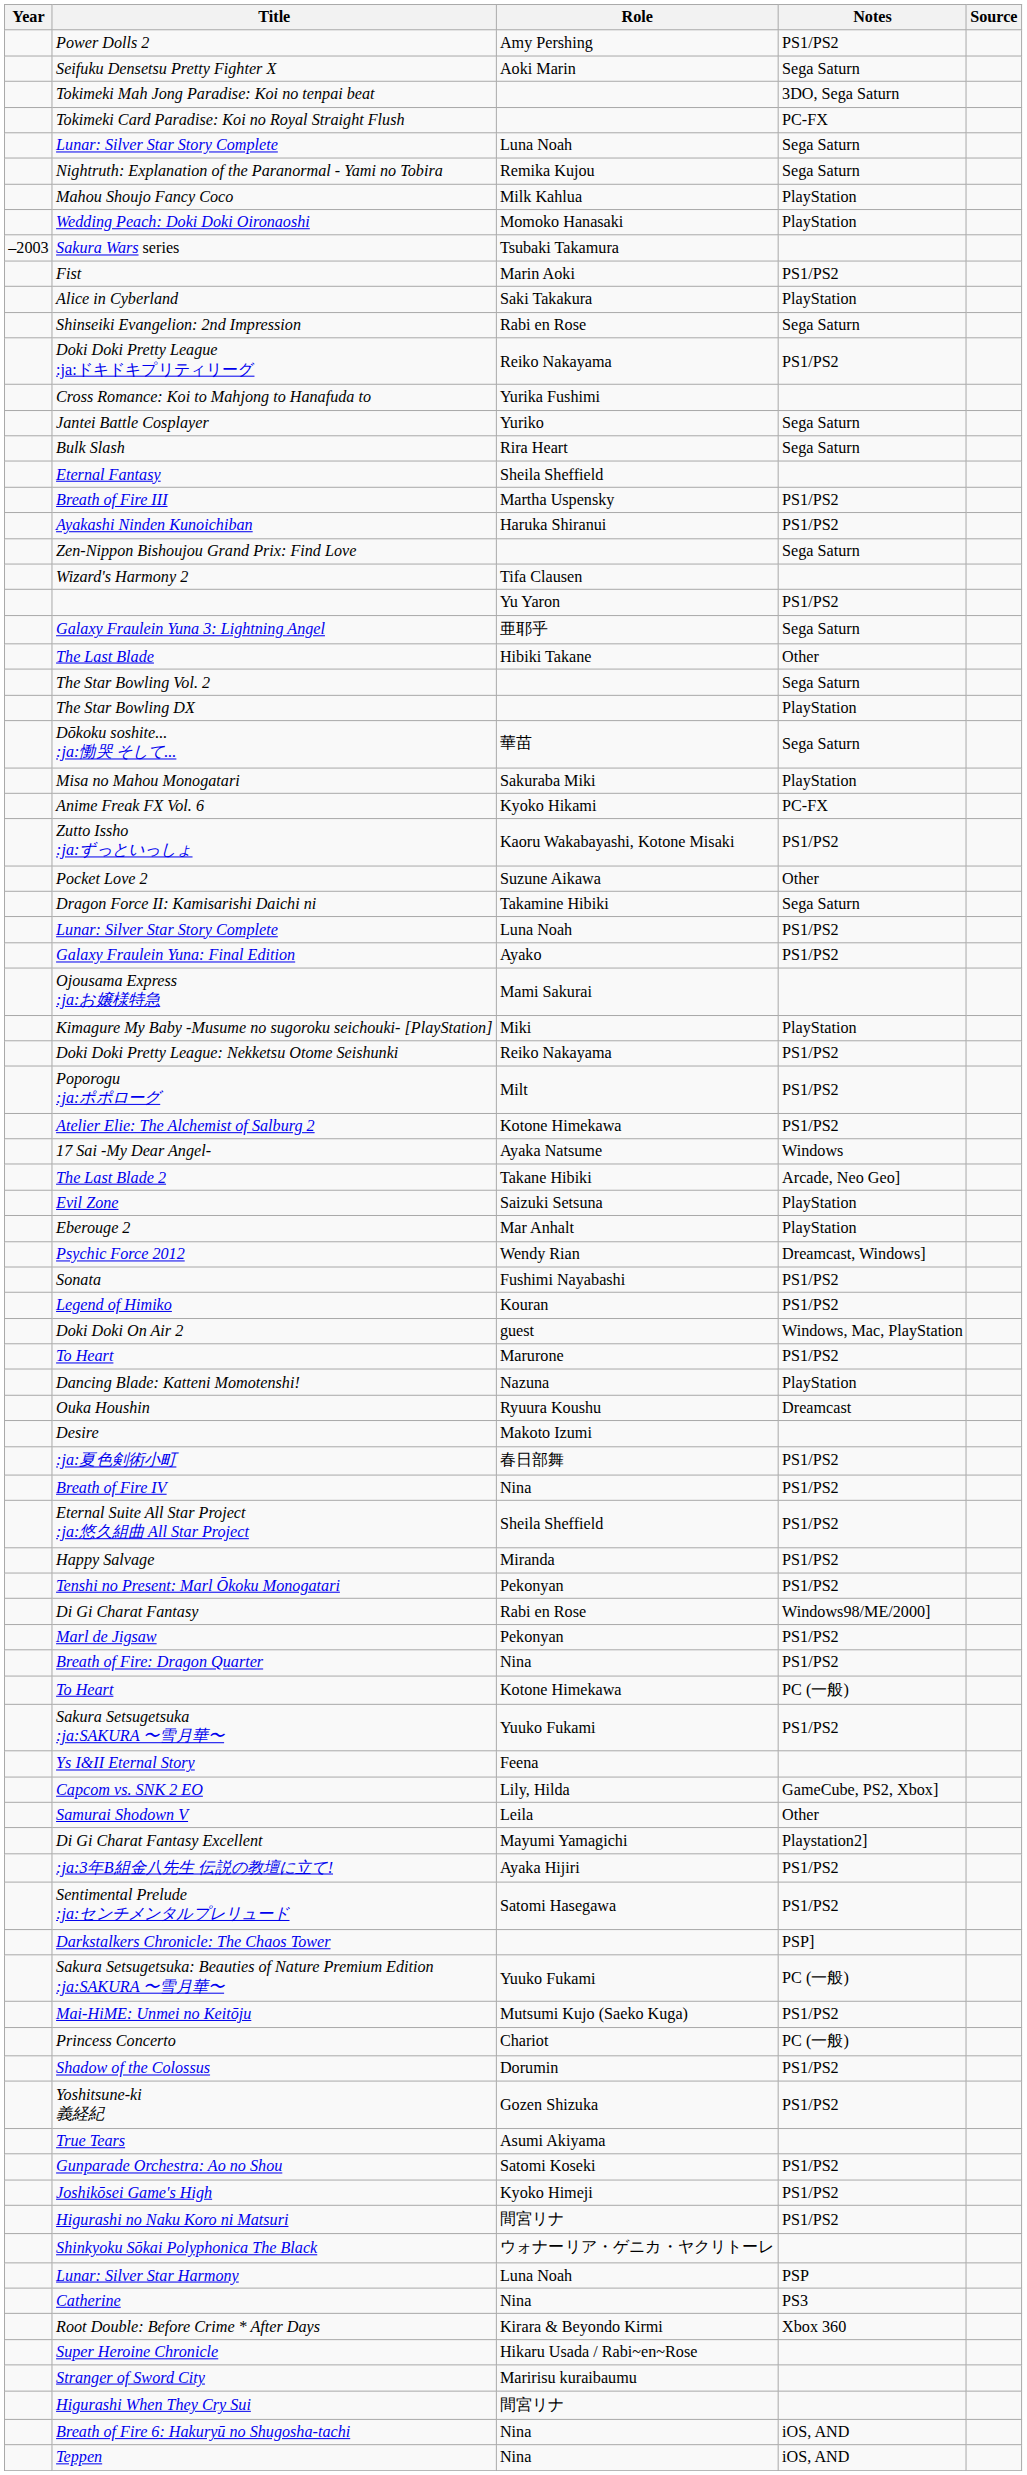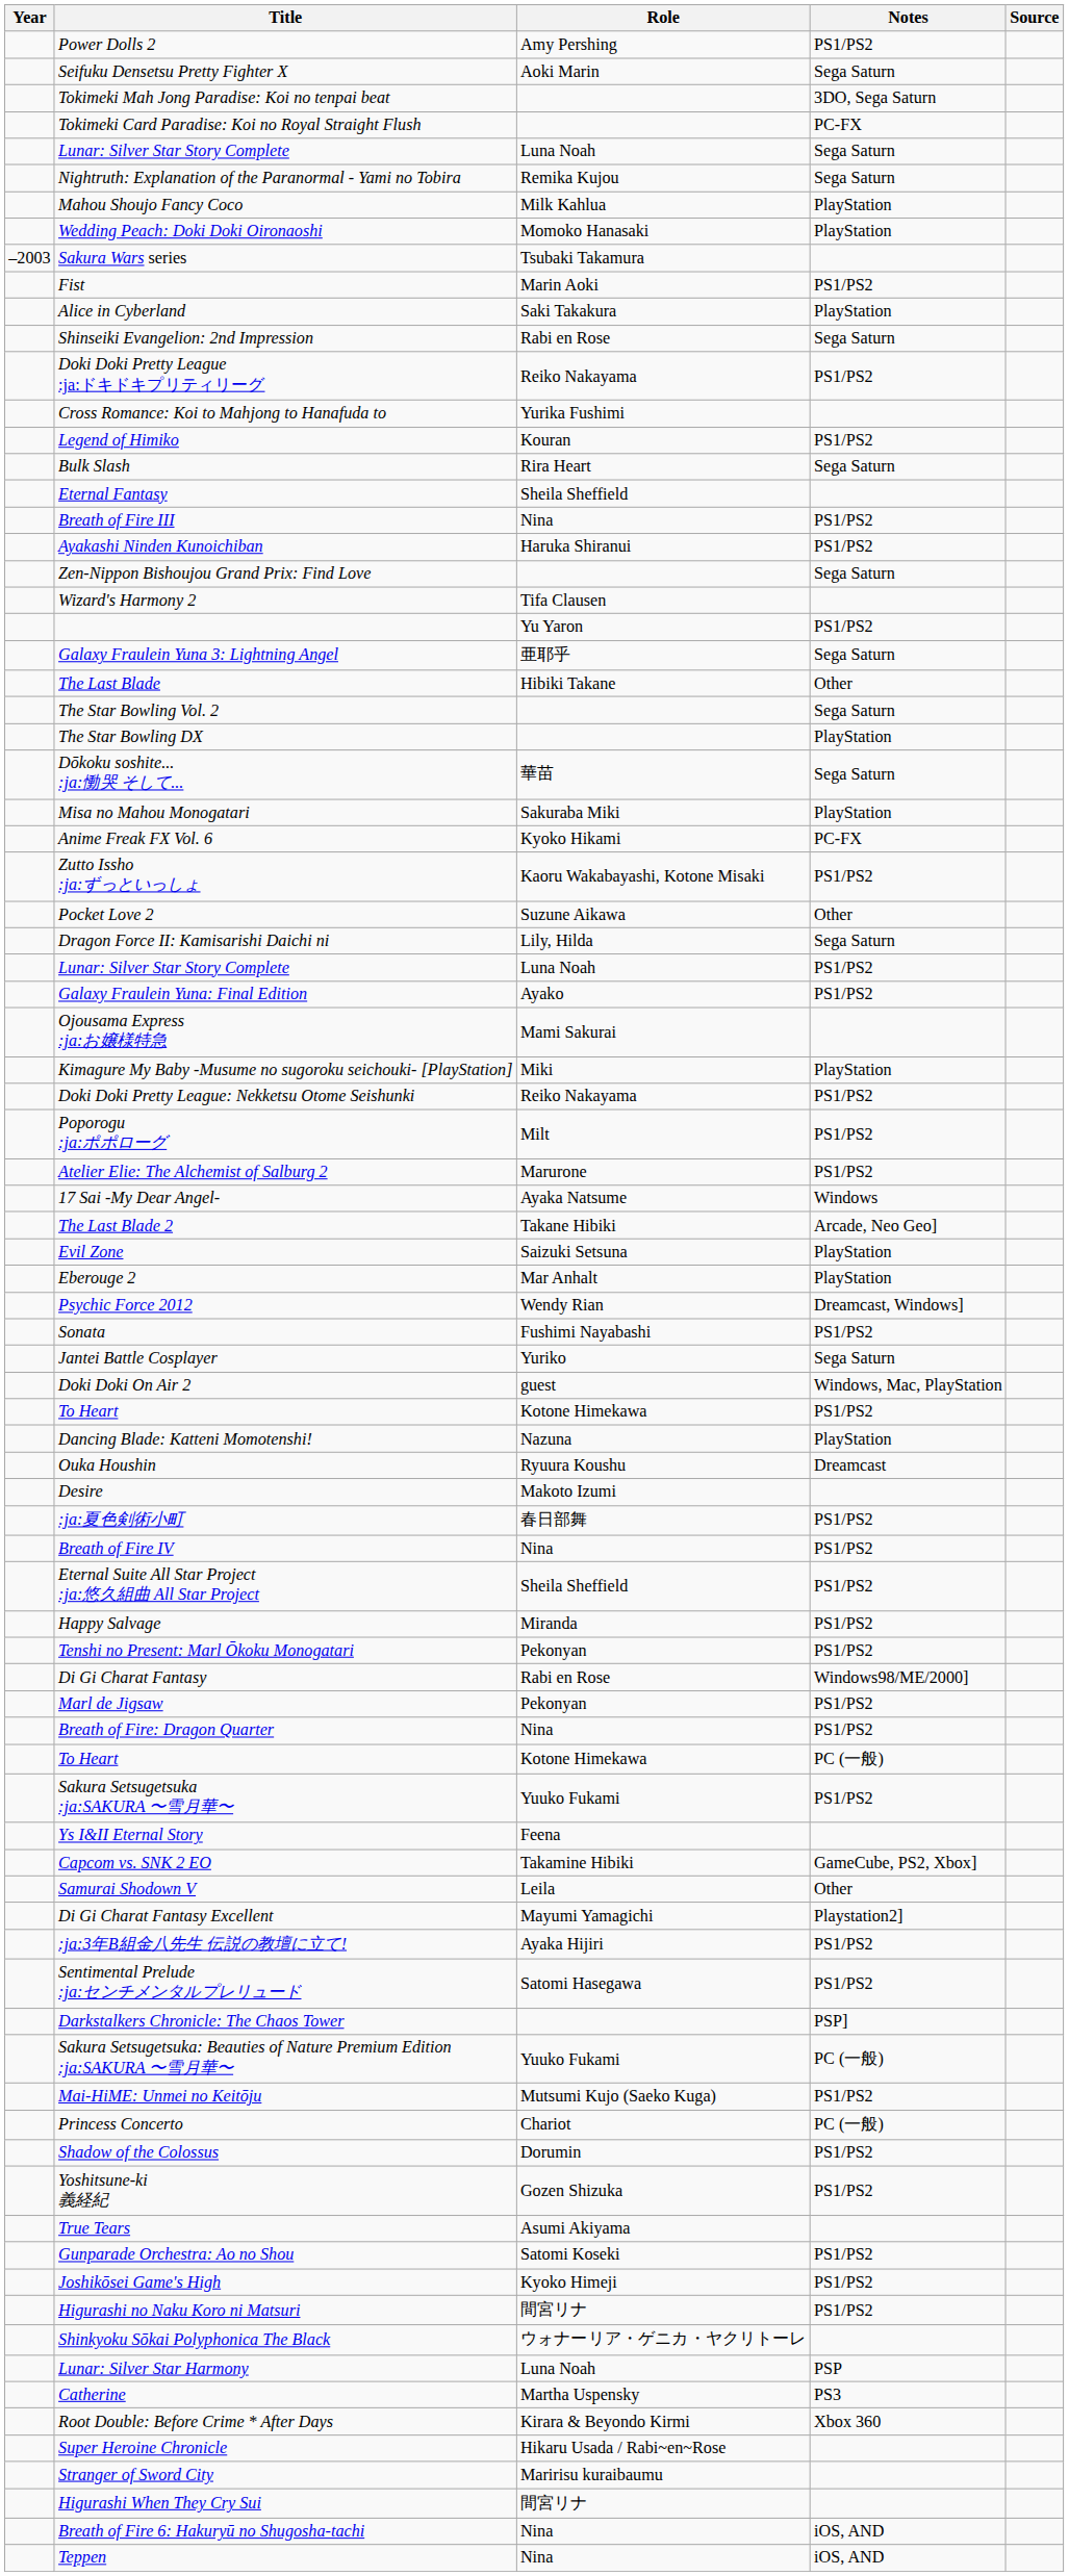rows swapped: Jantei Battle Cosplayer <-> Legend of Himiko
Breath of Fire III | Role: Martha Uspensky -> Nina
Dragon Force II: Kamisarishi Daichi ni | Role: Takamine Hibiki -> Lily, Hilda
Atelier Elie: The Alchemist of Salburg 2 | Role: Kotone Himekawa -> Marurone
To Heart / PS1/PS2 | Role: Marurone -> Kotone Himekawa
Capcom vs. SNK 2 EO | Role: Lily, Hilda -> Takamine Hibiki
Catherine | Role: Nina -> Martha Uspensky
